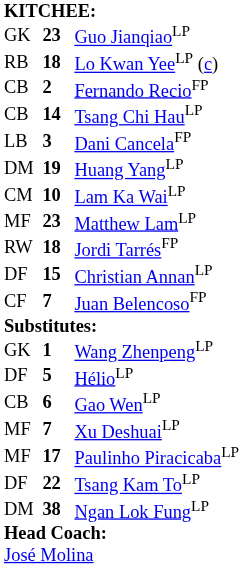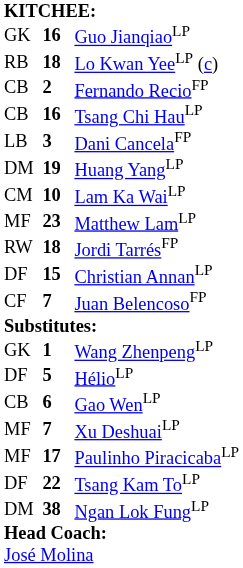Guo JianqiaoLP | column 2: 23 -> 16
Tsang Chi HauLP | column 2: 14 -> 16
